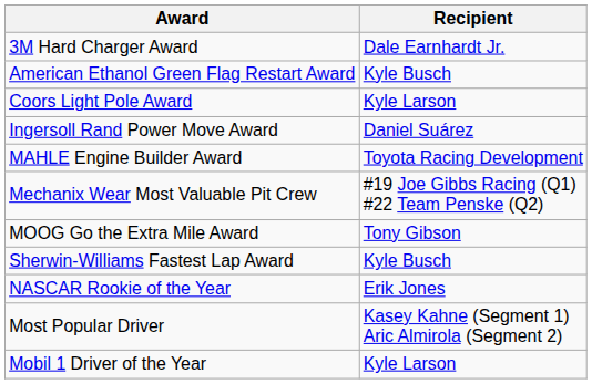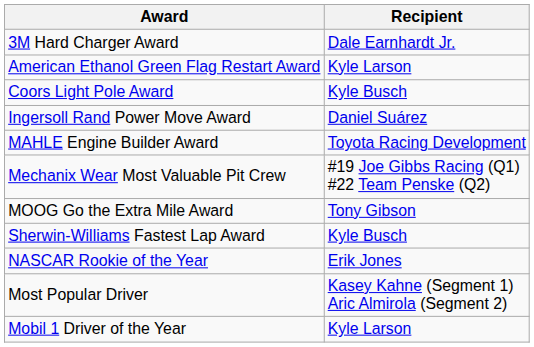American Ethanol Green Flag Restart Award | Recipient: Kyle Busch -> Kyle Larson
Coors Light Pole Award | Recipient: Kyle Larson -> Kyle Busch
